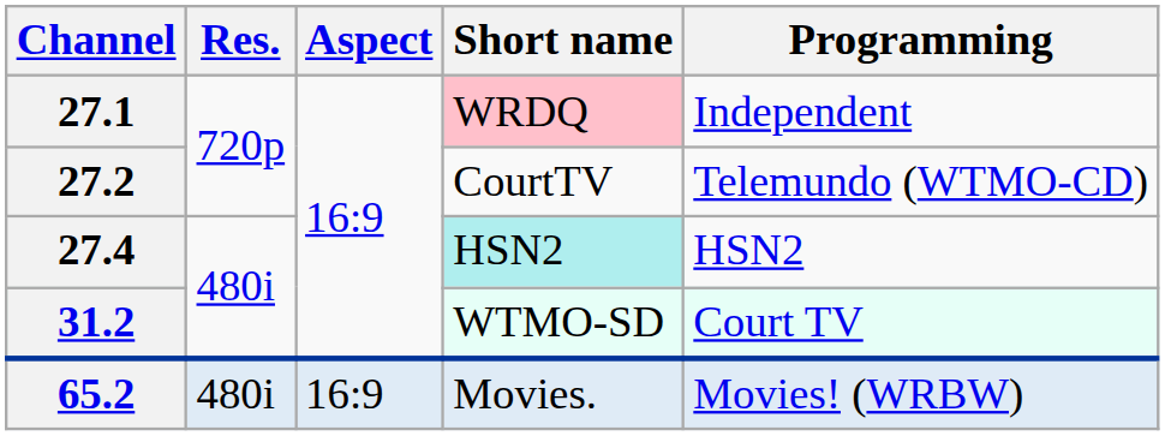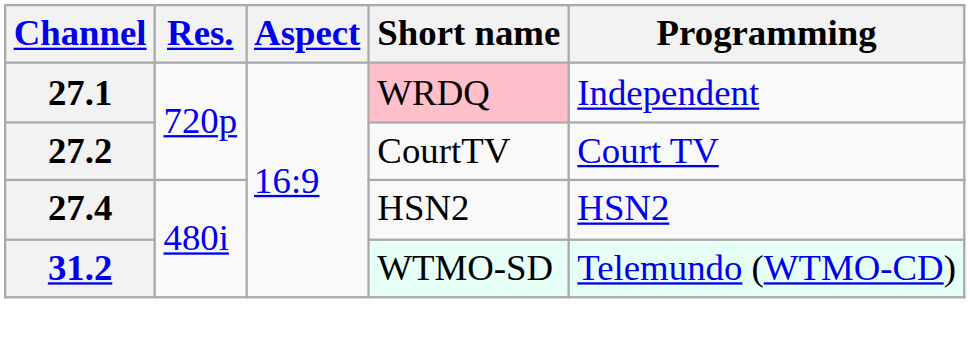27.2 | Programming: Telemundo (WTMO-CD) -> Court TV
27.4 | Short name: paleturquoise background -> no background
31.2 | Programming: Court TV -> Telemundo (WTMO-CD)
- row: 65.2 | 480i | 16:9 | Movies. | Movies! (WRBW)
